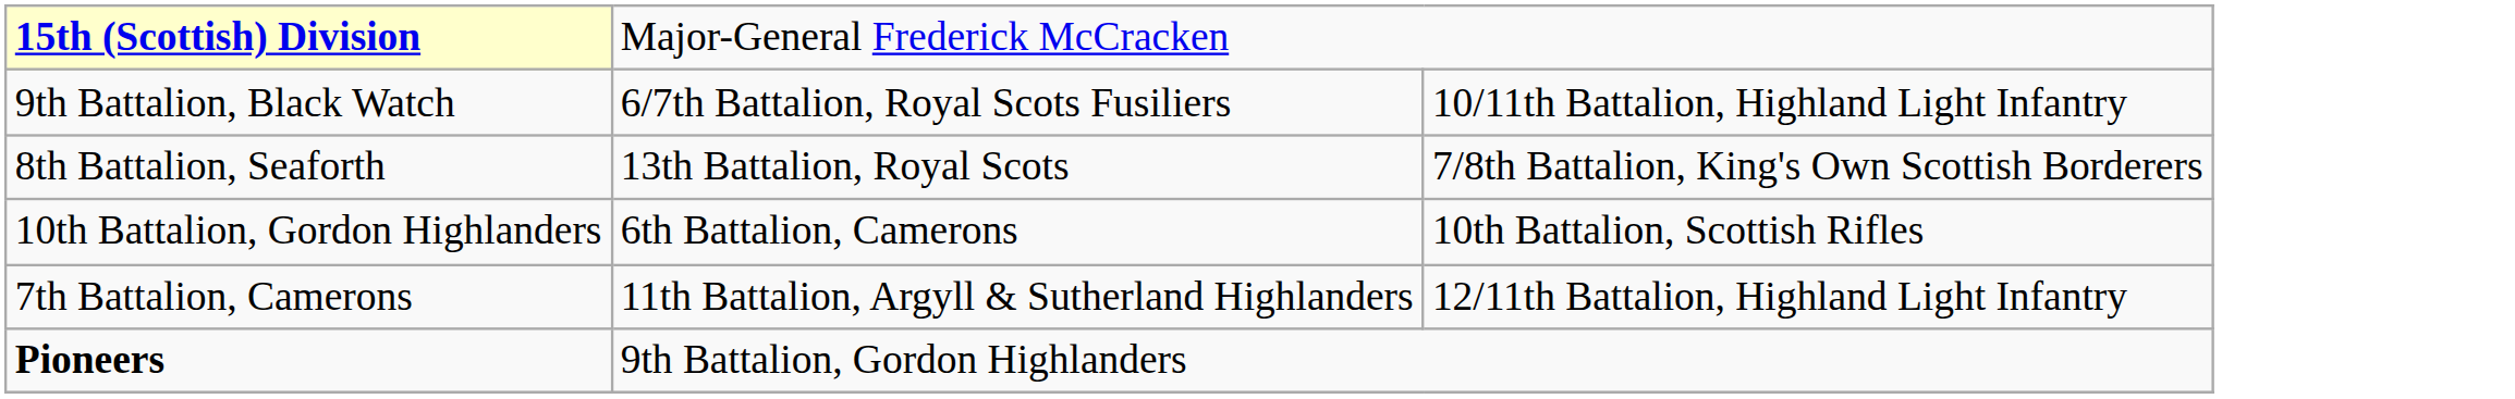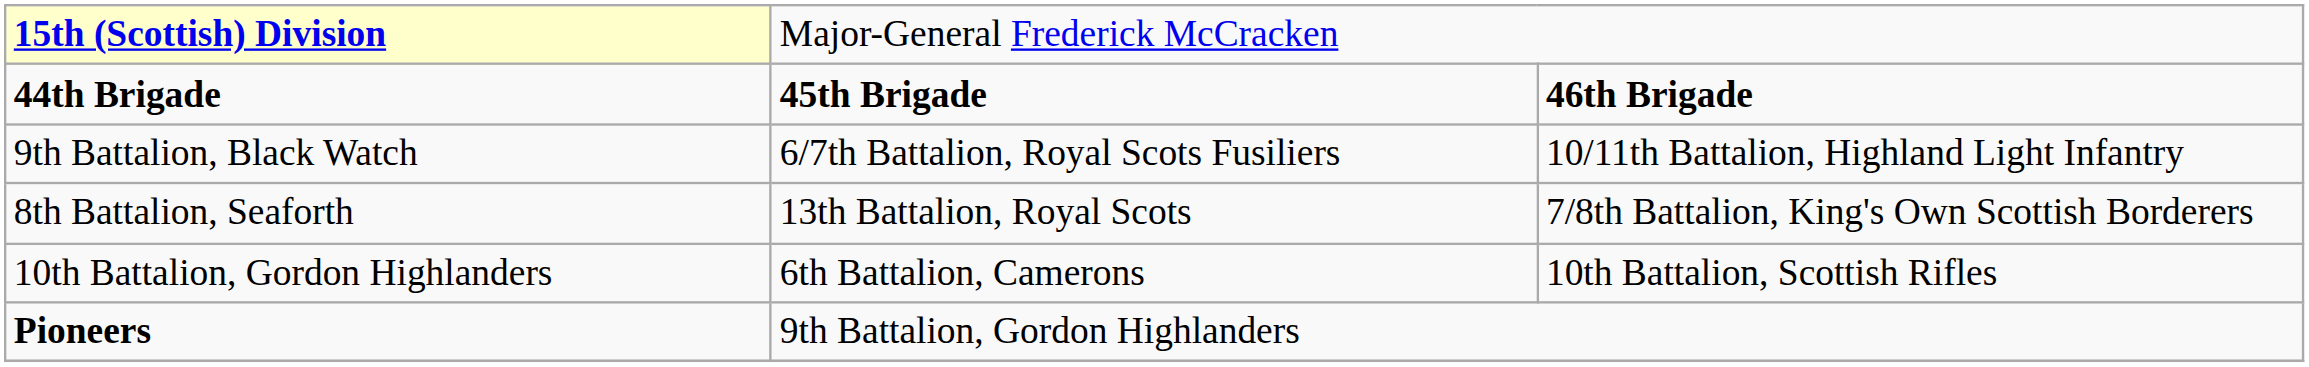+ row: 44th Brigade | 45th Brigade | 46th Brigade
- row: 7th Battalion, Camerons | 11th Battalion, Argyll & Sutherland Highlanders | 12/11th Battalion, Highland Light Infantry
